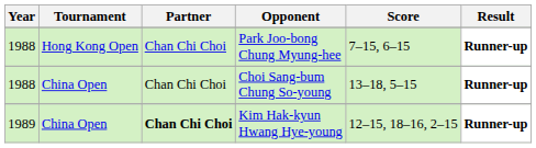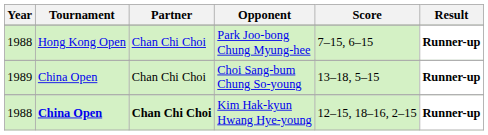Choi Sang-bum Chung So-young | Year: 1988 -> 1989
Kim Hak-kyun Hwang Hye-young | Year: 1989 -> 1988
Kim Hak-kyun Hwang Hye-young | Tournament: normal -> bold
